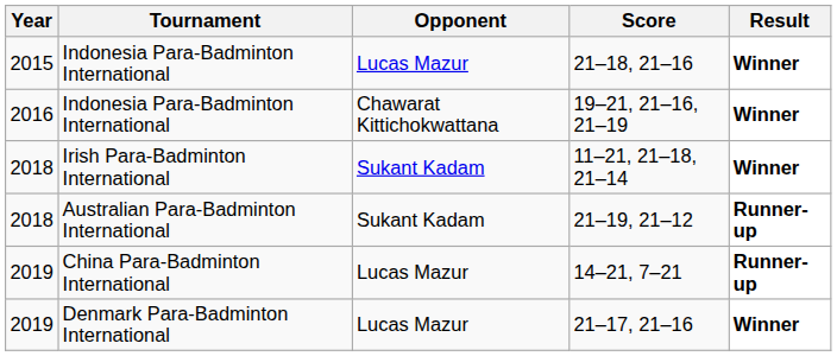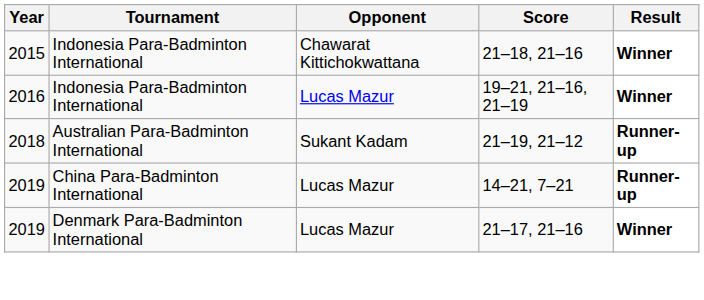21–18, 21–16 | Opponent: Lucas Mazur -> Chawarat Kittichokwattana
19–21, 21–16, 21–19 | Opponent: Chawarat Kittichokwattana -> Lucas Mazur
- row: 2018 | Irish Para-Badminton International | Sukant Kadam | 11–21, 21–18, 21–14 | Winner
